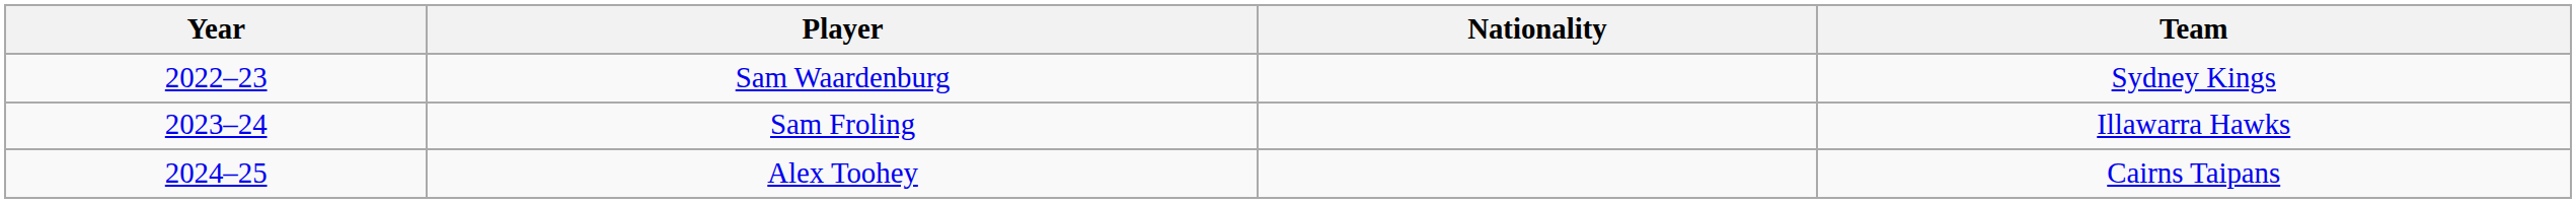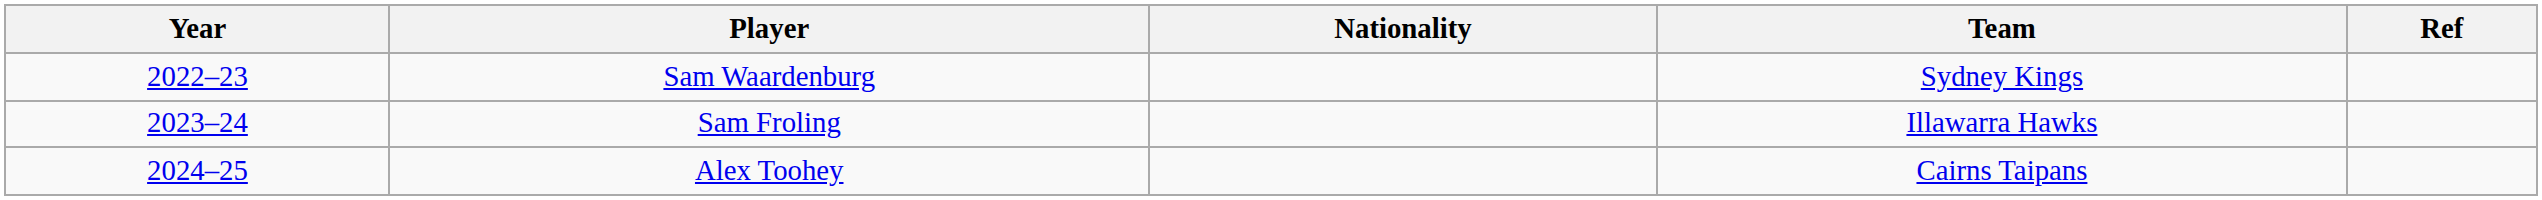+ column: Ref
